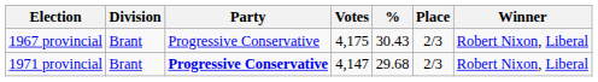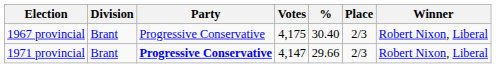1967 provincial | %: 30.43 -> 30.40
1971 provincial | %: 29.68 -> 29.66
